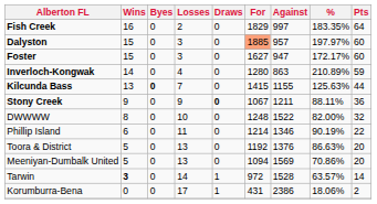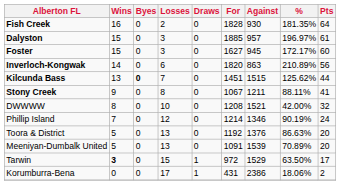Fish Creek | For: 1829 -> 1828
Fish Creek | Against: 997 -> 930
Fish Creek | %: 183.35% -> 181.35%
Dalyston | For: lightsalmon background -> no background
Dalyston | %: 197.97% -> 196.97%
Dalyston | Pts: 60 -> 61
Foster | Against: 947 -> 945
Inverloch-Kongwak | Losses: 4 -> 6
Inverloch-Kongwak | For: 1280 -> 1820
Inverloch-Kongwak | Pts: 59 -> 56
Kilcunda Bass | For: 1415 -> 1451
Kilcunda Bass | Against: 1155 -> 1515
Kilcunda Bass | %: 125.63% -> 125.62%
Stony Creek | Losses: 9 -> 8
Stony Creek | Draws: bold -> normal
Stony Creek | Pts: 36 -> 41
DWWWW | For: 1248 -> 1208
DWWWW | Against: 1522 -> 1521
DWWWW | %: 82.00% -> 42.00%
Phillip Island | Wins: 6 -> 7
Phillip Island | Losses: 11 -> 12
Phillip Island | Pts: 22 -> 24
Meeniyan-Dumbalk United | For: 1094 -> 1091
Meeniyan-Dumbalk United | Against: 1569 -> 1539
Meeniyan-Dumbalk United | %: 70.86% -> 70.89%
Tarwin | Losses: 14 -> 15
Tarwin | Against: 1528 -> 1529
Tarwin | %: 63.57% -> 63.50%
Tarwin | Pts: 14 -> 17
